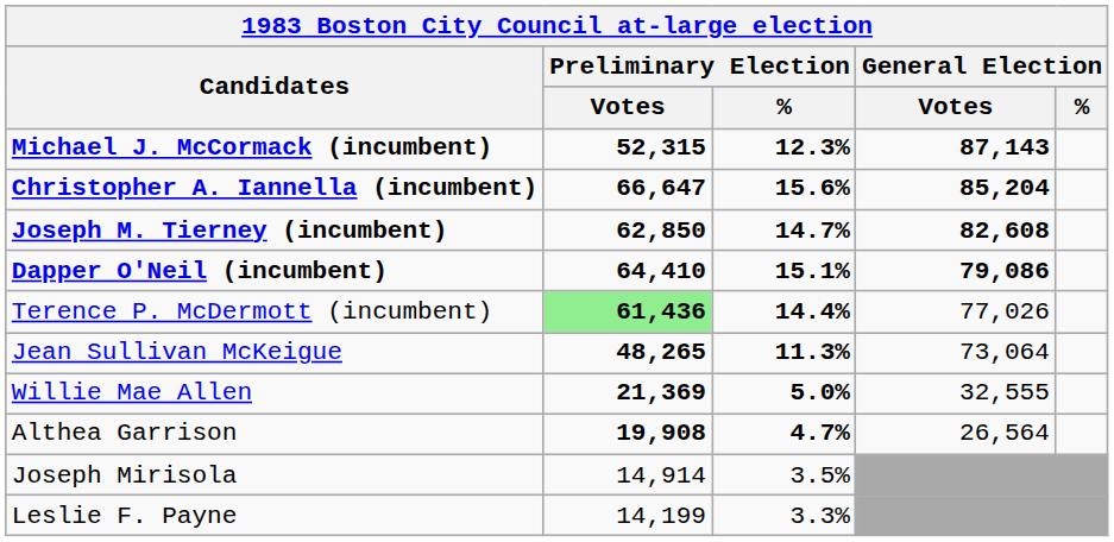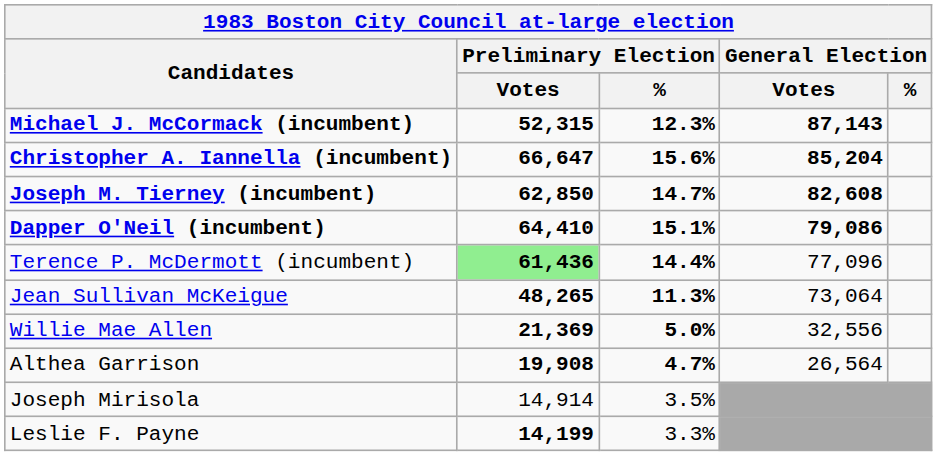Terence P. McDermott (incumbent) | General Election / Votes: 77,026 -> 77,096
Willie Mae Allen | General Election / Votes: 32,555 -> 32,556
Leslie F. Payne | Preliminary Election / Votes: normal -> bold
